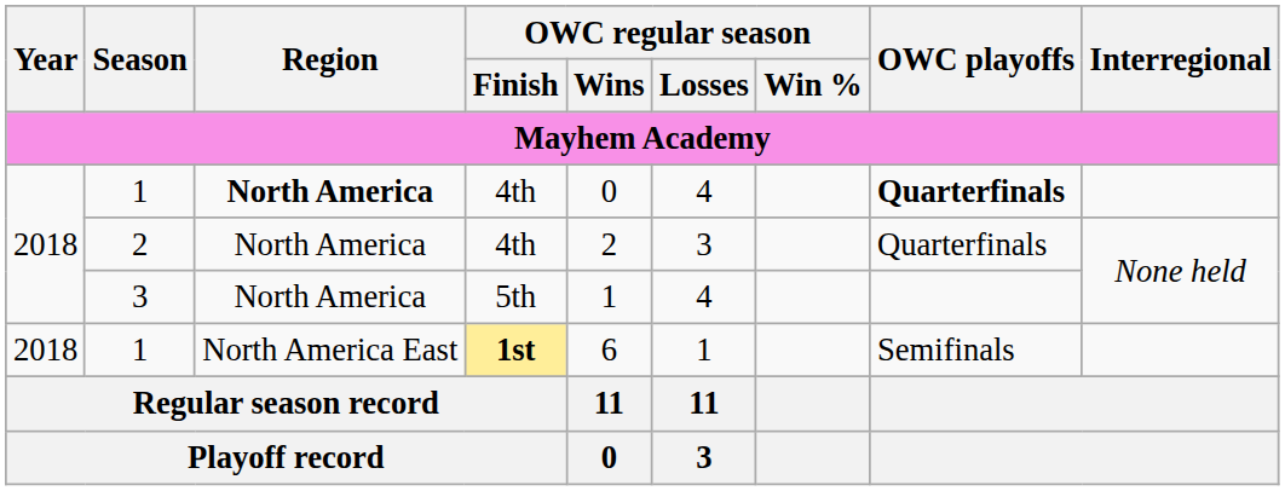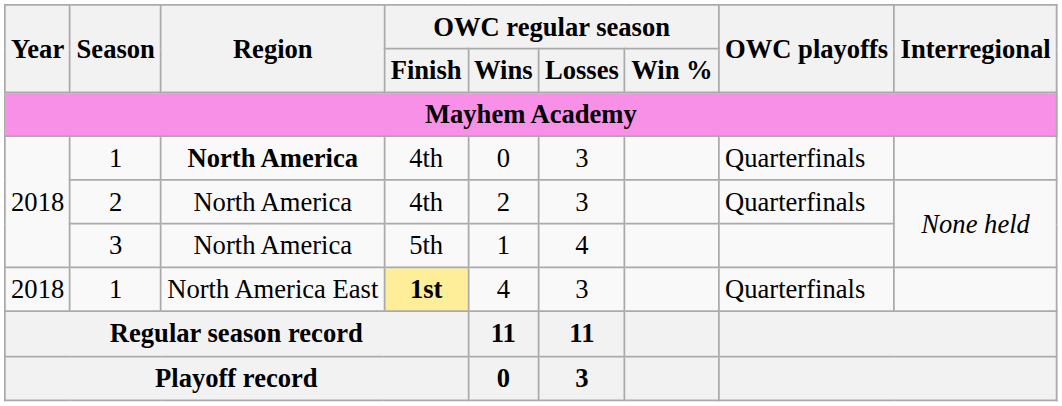1 / 4th | OWC regular season / Losses / Mayhem Academy: 4 -> 3
1 / 4th | OWC playoffs / Mayhem Academy: bold -> normal
1 / 1st | OWC regular season / Wins / Mayhem Academy: 6 -> 4
1 / 1st | OWC regular season / Losses / Mayhem Academy: 1 -> 3
1 / 1st | OWC playoffs / Mayhem Academy: Semifinals -> Quarterfinals
